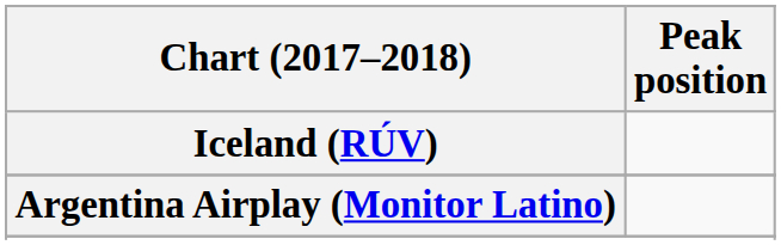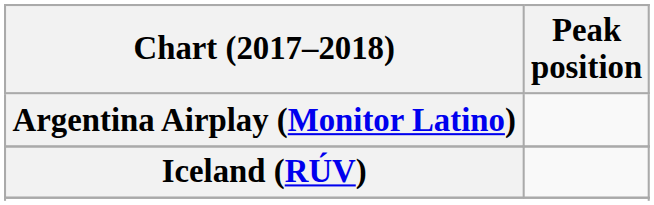rows swapped: Argentina Airplay (Monitor Latino) <-> Iceland (RÚV)
